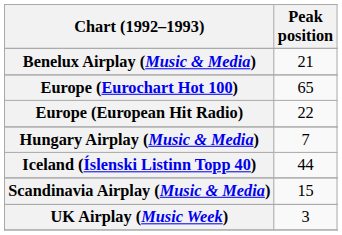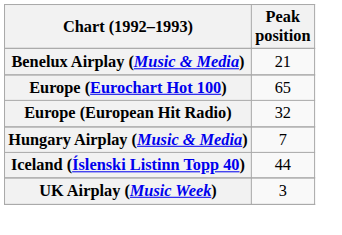Europe (European Hit Radio) | Peak position: 22 -> 32
- row: Scandinavia Airplay (Music & Media) | 15
